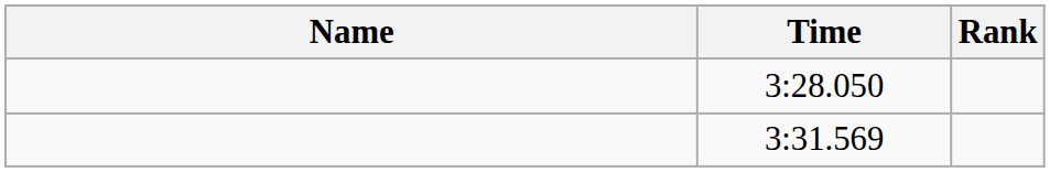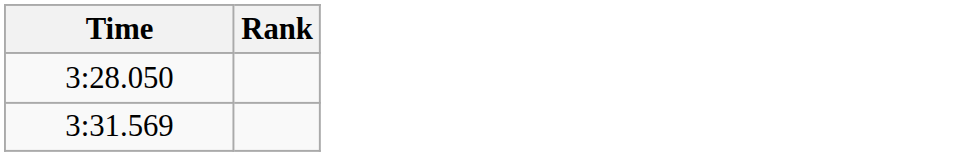- column: Name
